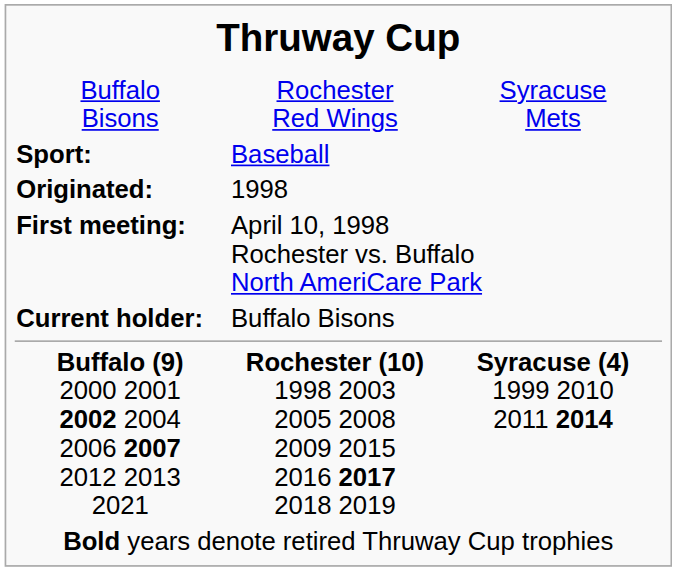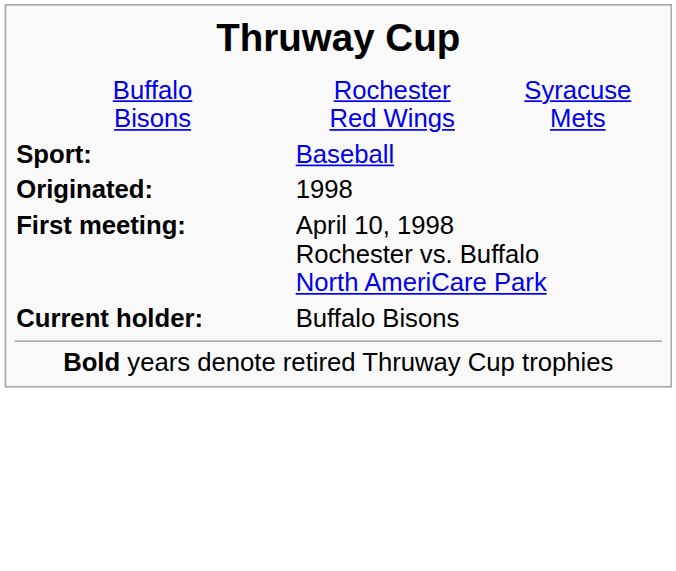- row: Buffalo (9) 2000 2001 2002 2004 2006 2007 2012 2013 2021 | Rochester (10) 1998 2003 2005 2008 2009 2015 2016 2017 2018 2019 | Syracuse (4) 1999 2010 2011 2014
